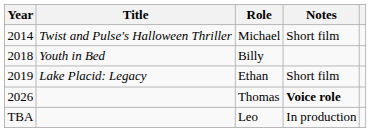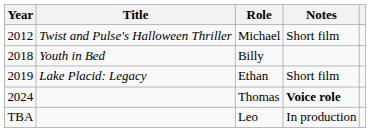Michael | Year: 2014 -> 2012
Thomas | Year: 2026 -> 2024
